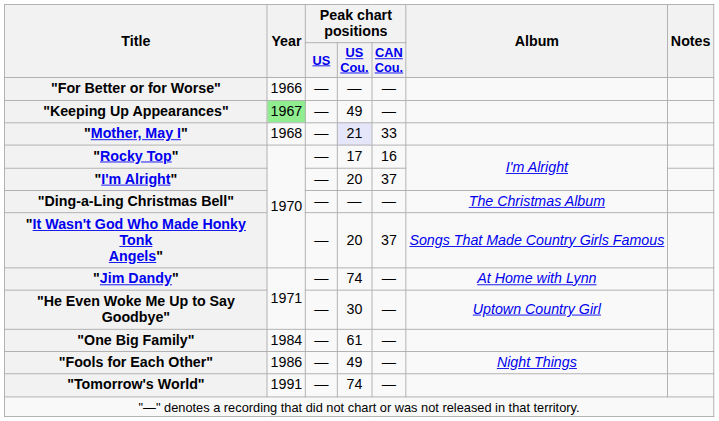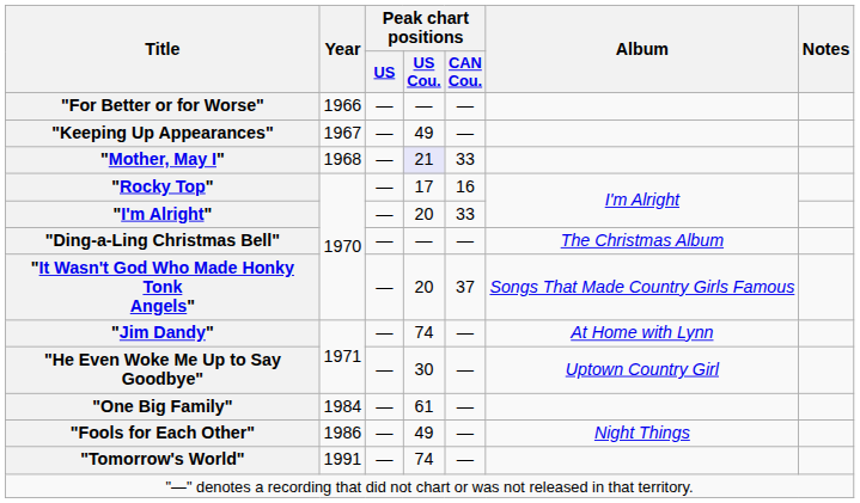"Keeping Up Appearances" | Year: lightgreen background -> no background
"I'm Alright" | Peak chart positions / CAN Cou.: 37 -> 33
